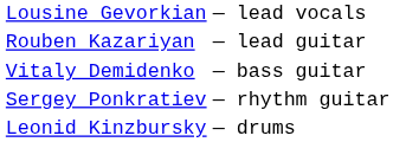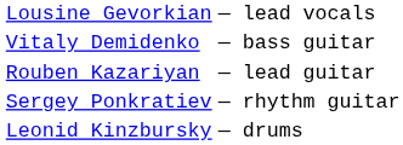rows swapped: Vitaly Demidenko <-> Rouben Kazariyan
